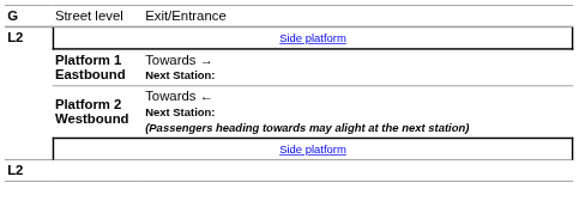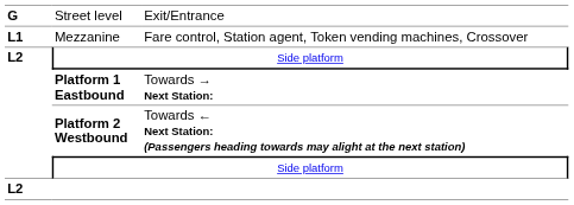+ row: L1 | Mezzanine | Fare control, Station agent, Token vending machines, Crossover
